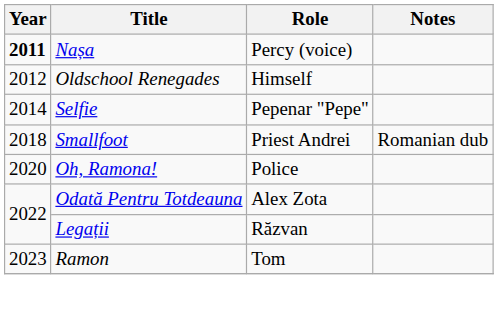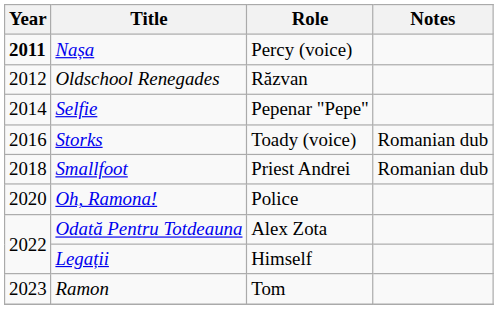Oldschool Renegades | Role: Himself -> Răzvan
+ row: 2016 | Storks | Toady (voice) | Romanian dub
Legații | Role: Răzvan -> Himself
